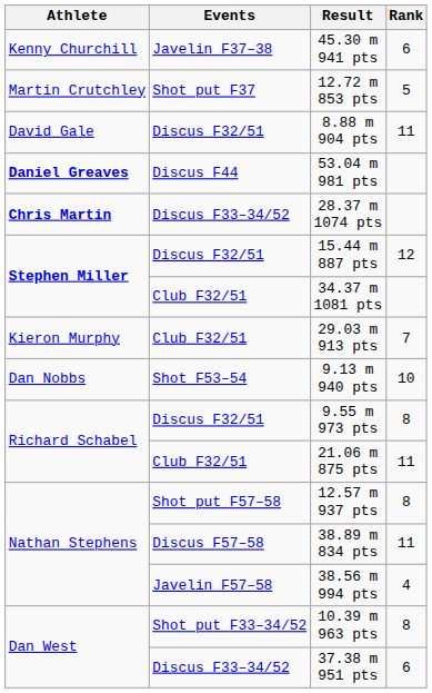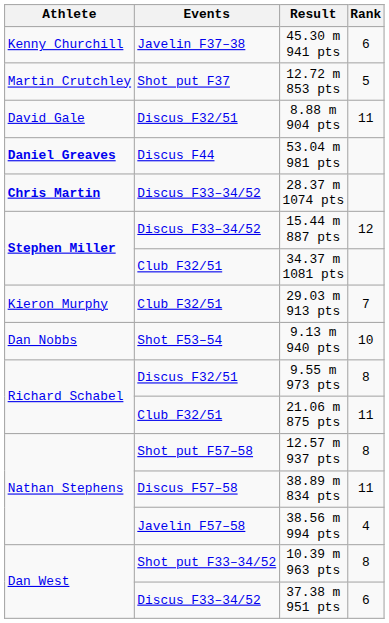15.44 m 887 pts | Events: Discus F32/51 -> Discus F33–34/52
